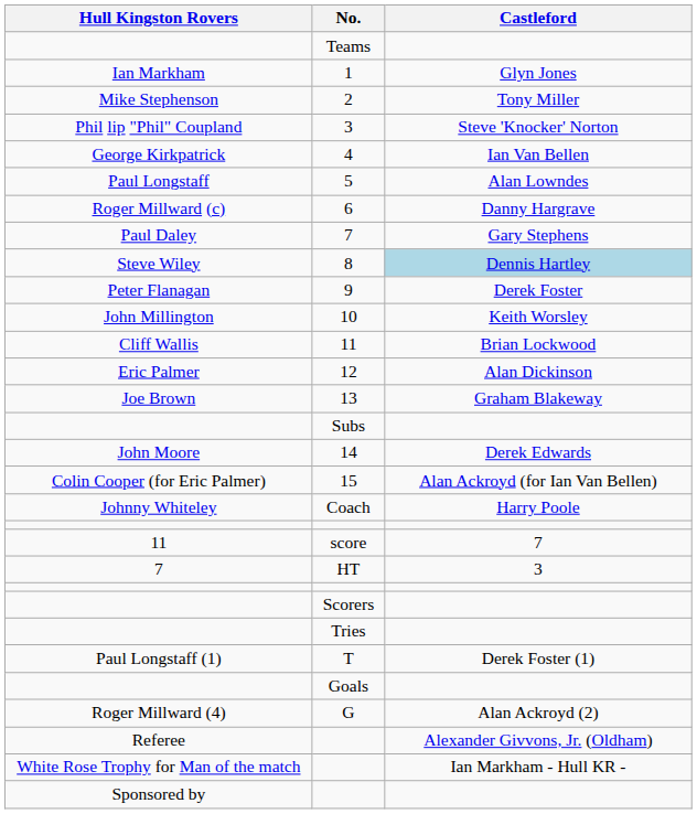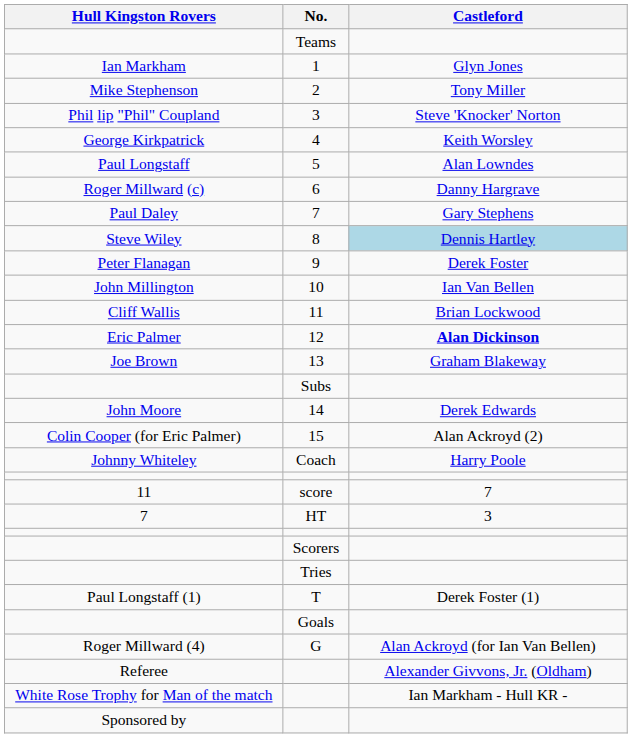4 | Castleford: Ian Van Bellen -> Keith Worsley
10 | Castleford: Keith Worsley -> Ian Van Bellen
12 | Castleford: normal -> bold
15 | Castleford: Alan Ackroyd (for Ian Van Bellen) -> Alan Ackroyd (2)
G | Castleford: Alan Ackroyd (2) -> Alan Ackroyd (for Ian Van Bellen)
